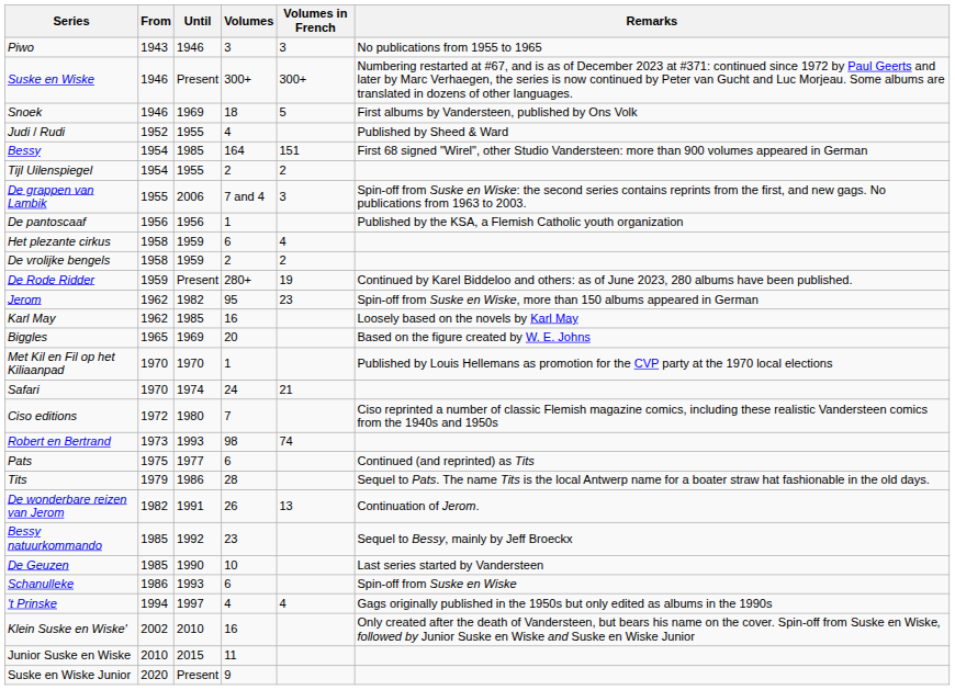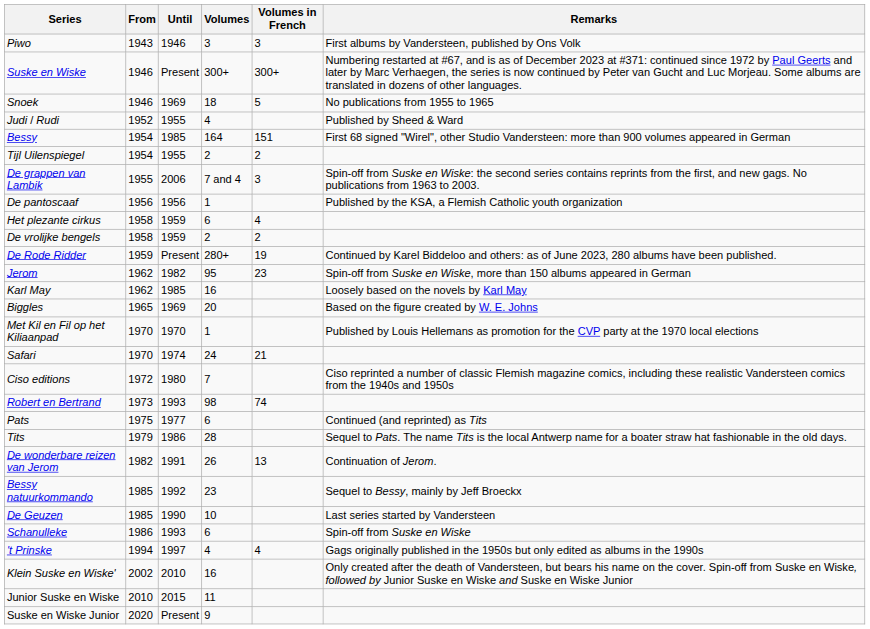Piwo | Remarks: No publications from 1955 to 1965 -> First albums by Vandersteen, published by Ons Volk
Snoek | Remarks: First albums by Vandersteen, published by Ons Volk -> No publications from 1955 to 1965
